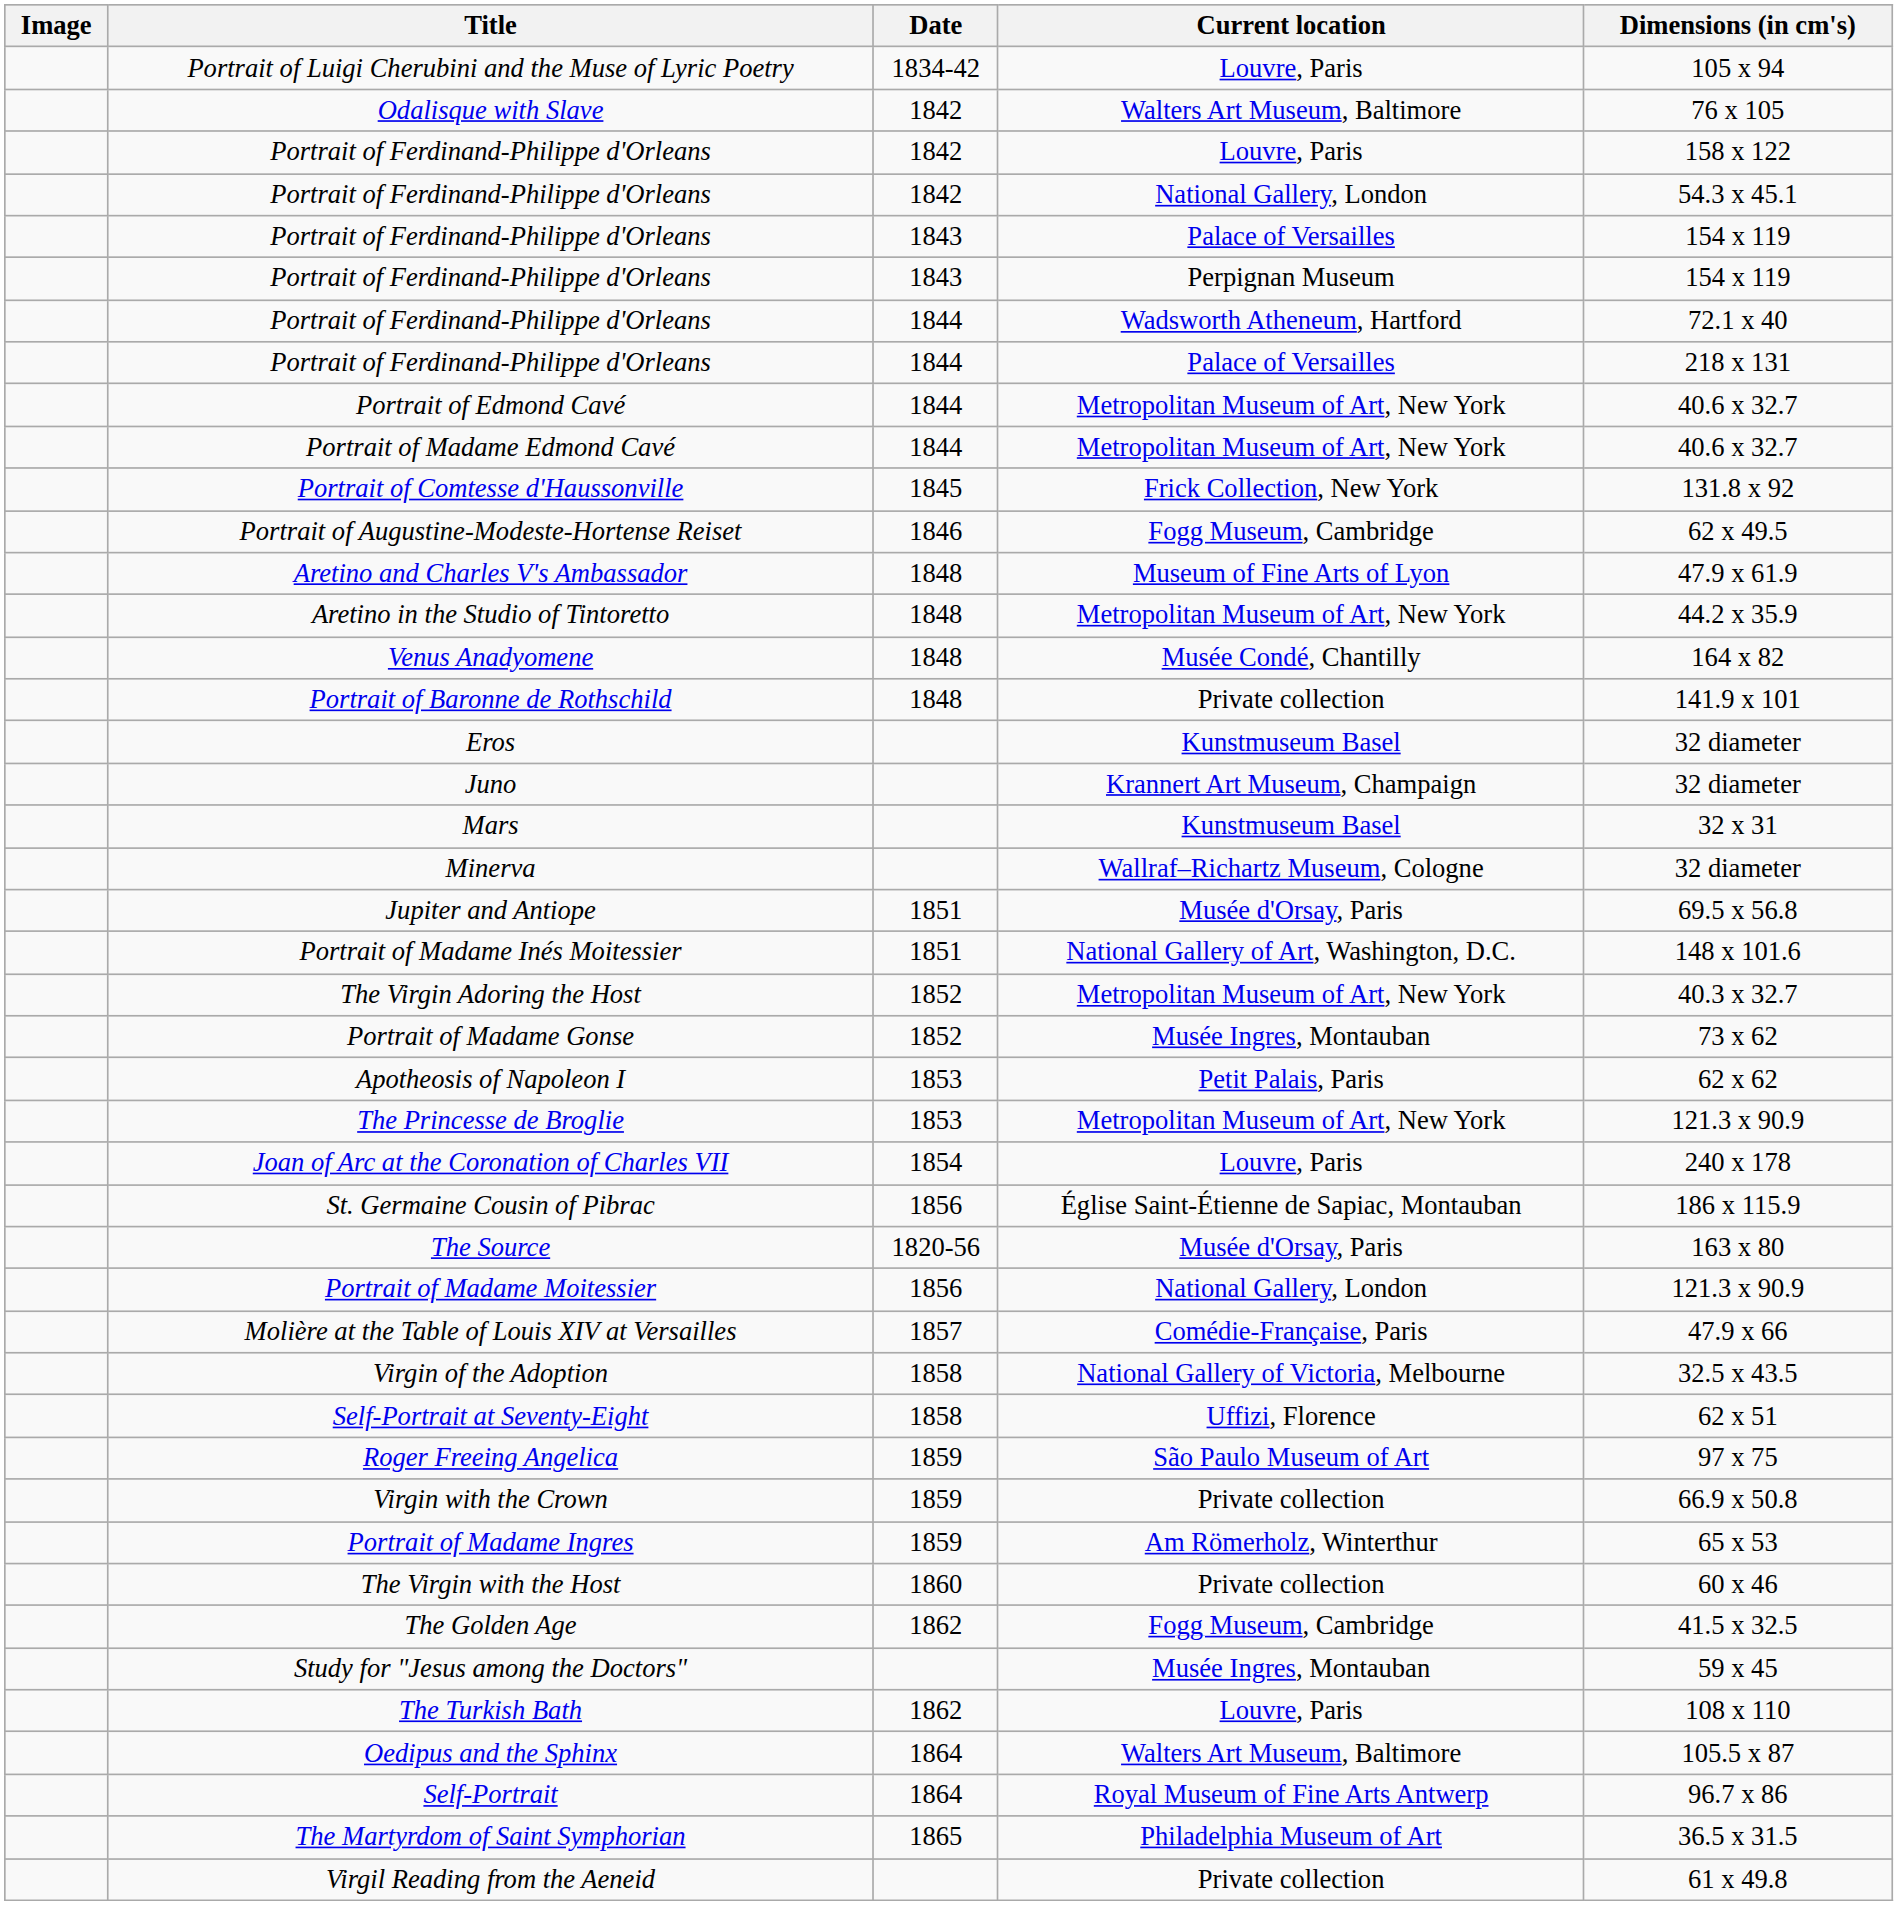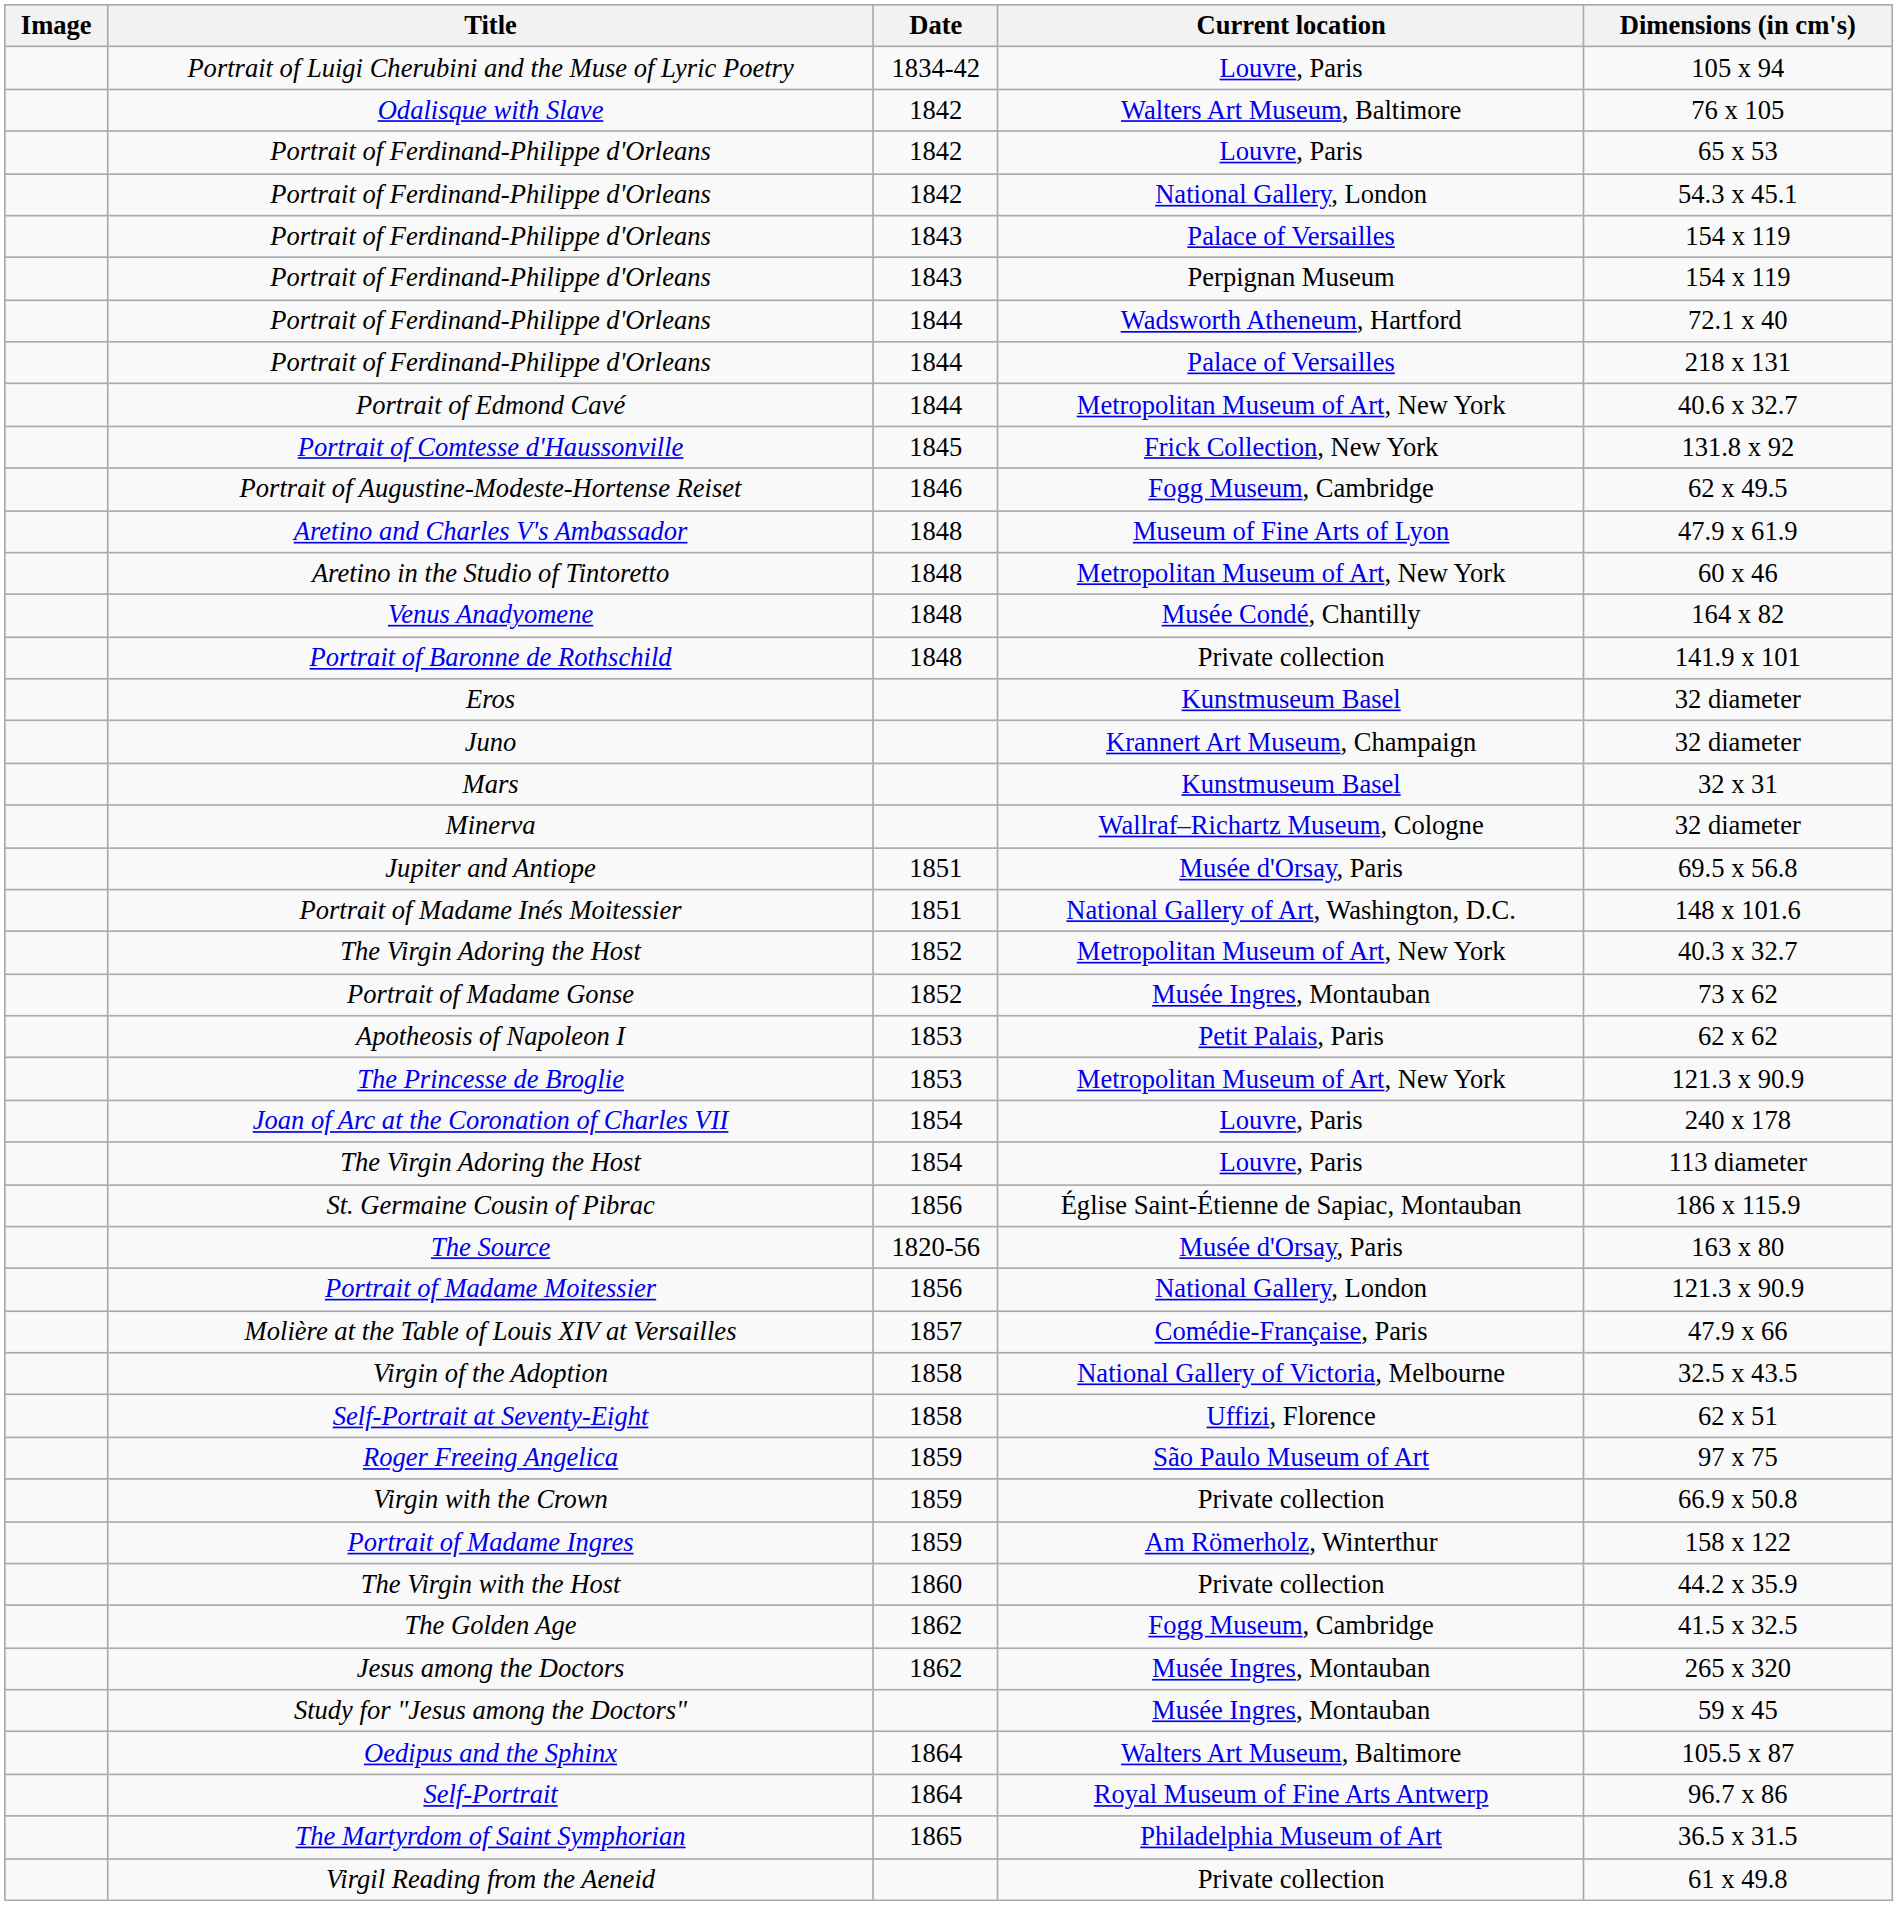Portrait of Ferdinand-Philippe d'Orleans / Louvre, Paris | Dimensions (in cm's): 158 x 122 -> 65 x 53
- row: Portrait of Madame Edmond Cavé | 1844 | Metropolitan Museum of Art, New York | 40.6 x 32.7
Aretino in the Studio of Tintoretto | Dimensions (in cm's): 44.2 x 35.9 -> 60 x 46
+ row: The Virgin Adoring the Host | 1854 | Louvre, Paris | 113 diameter
Portrait of Madame Ingres | Dimensions (in cm's): 65 x 53 -> 158 x 122
The Virgin with the Host | Dimensions (in cm's): 60 x 46 -> 44.2 x 35.9
+ row: Jesus among the Doctors | 1862 | Musée Ingres, Montauban | 265 x 320
- row: The Turkish Bath | 1862 | Louvre, Paris | 108 x 110
